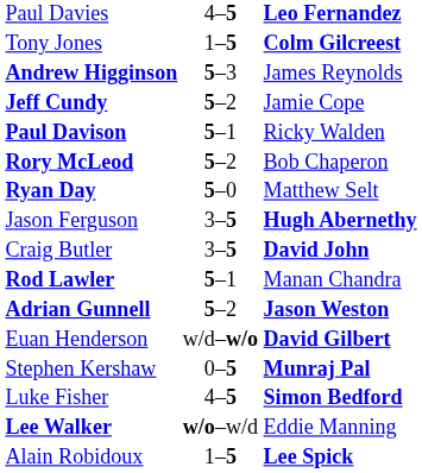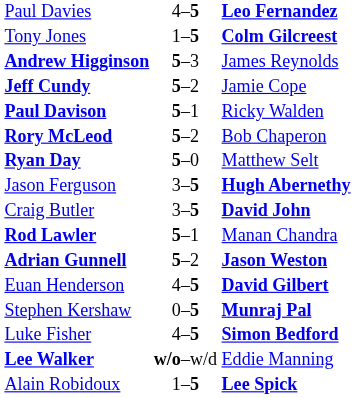Euan Henderson | column 2: w/d–w/o -> 4–5
